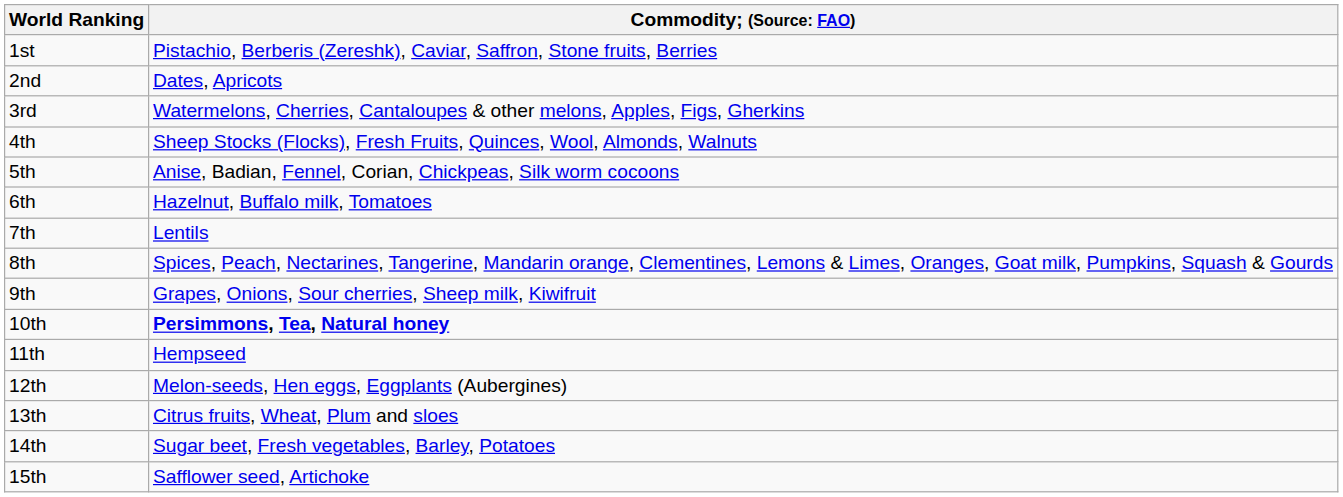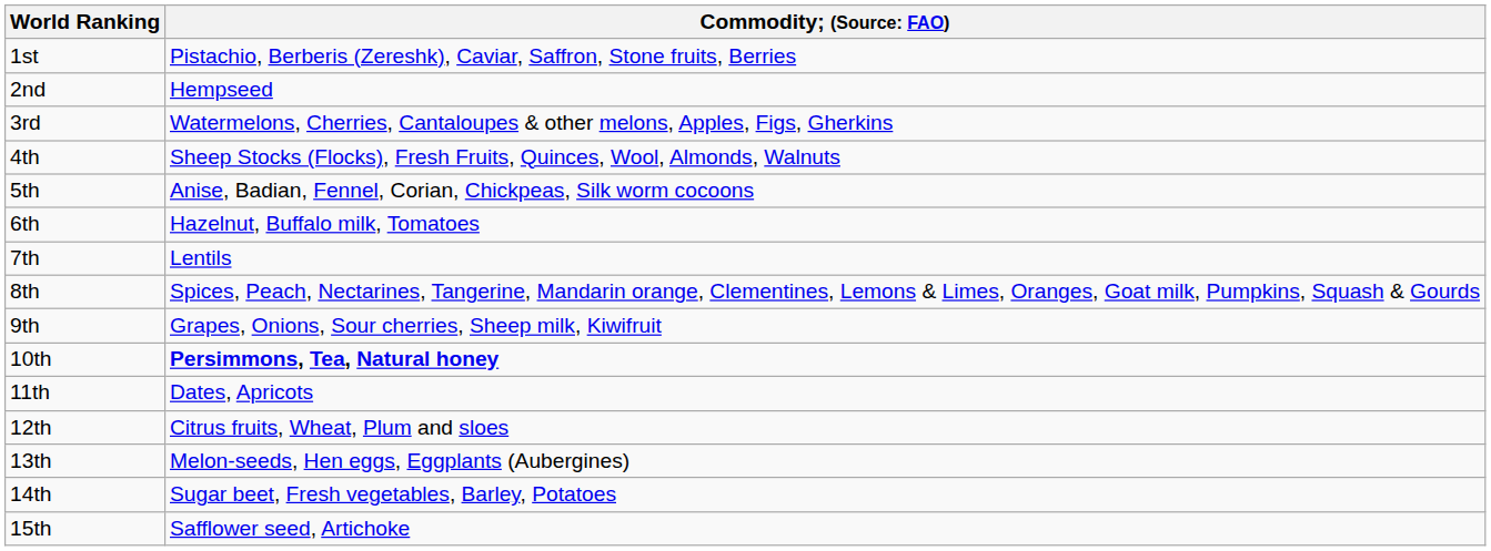2nd | column 2: Dates, Apricots -> Hempseed
11th | column 2: Hempseed -> Dates, Apricots
12th | column 2: Melon-seeds, Hen eggs, Eggplants (Aubergines) -> Citrus fruits, Wheat, Plum and sloes
13th | column 2: Citrus fruits, Wheat, Plum and sloes -> Melon-seeds, Hen eggs, Eggplants (Aubergines)
